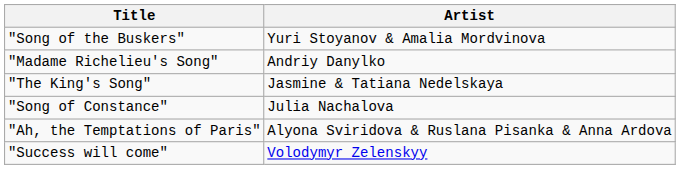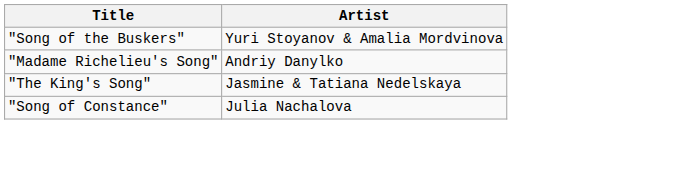- row: "Ah, the Temptations of Paris" | Alyona Sviridova & Ruslana Pisanka & Anna Ardova
- row: "Success will come" | Volodymyr Zelenskyy
